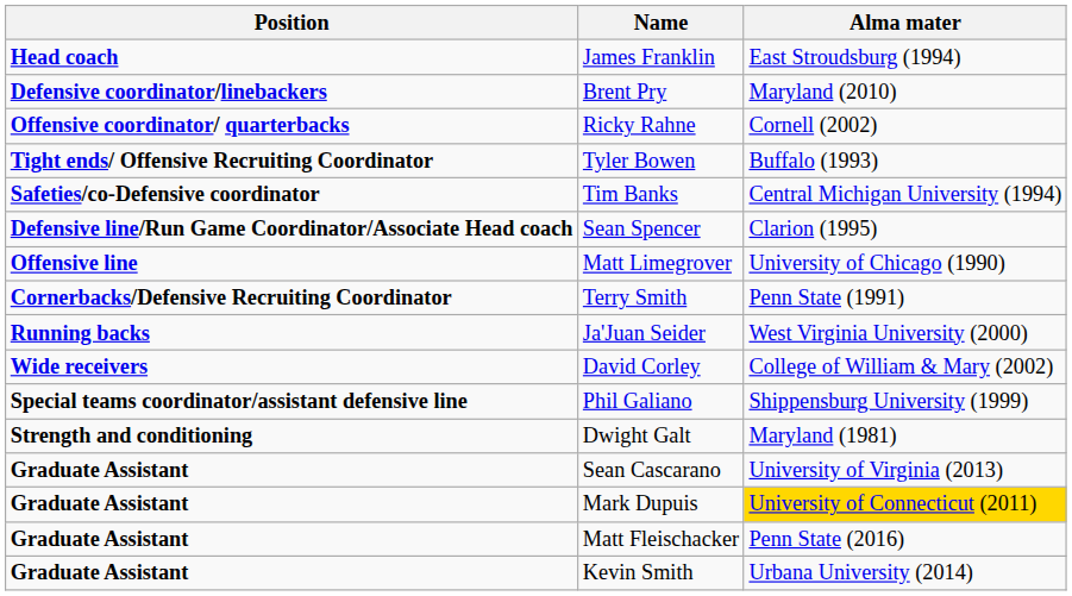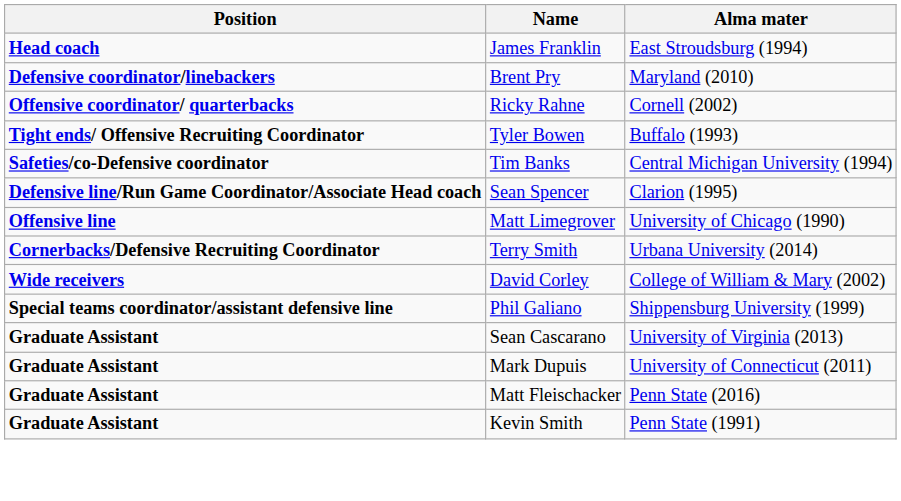Terry Smith | Alma mater: Penn State (1991) -> Urbana University (2014)
- row: Running backs | Ja'Juan Seider | West Virginia University (2000)
- row: Strength and conditioning | Dwight Galt | Maryland (1981)
Mark Dupuis | Alma mater: gold background -> no background
Kevin Smith | Alma mater: Urbana University (2014) -> Penn State (1991)
